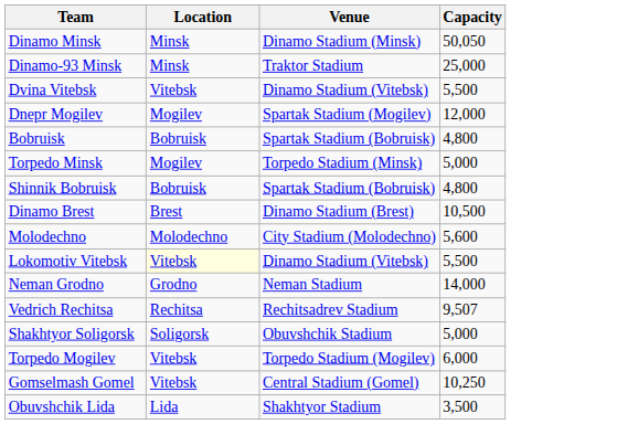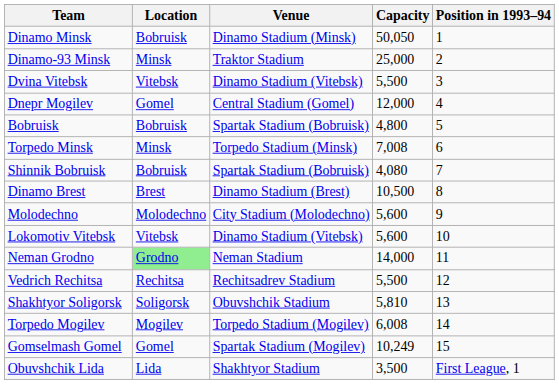+ column: Position in 1993–94 | 1 | 2 | 3 | 4 | 5 | 6 | 7 | 8 | 9 | 10 | 11 | 12 | 13 | 14 | 15 | First League, 1
Dinamo Minsk | Location: Minsk -> Bobruisk
Dnepr Mogilev | Location: Mogilev -> Gomel
Dnepr Mogilev | Venue: Spartak Stadium (Mogilev) -> Central Stadium (Gomel)
Torpedo Minsk | Location: Mogilev -> Minsk
Torpedo Minsk | Capacity: 5,000 -> 7,008
Shinnik Bobruisk | Capacity: 4,800 -> 4,080
Lokomotiv Vitebsk | Location: lightyellow background -> no background
Lokomotiv Vitebsk | Capacity: 5,500 -> 5,600
Neman Grodno | Location: no background -> lightgreen background
Vedrich Rechitsa | Capacity: 9,507 -> 5,500
Shakhtyor Soligorsk | Capacity: 5,000 -> 5,810
Torpedo Mogilev | Location: Vitebsk -> Mogilev
Torpedo Mogilev | Capacity: 6,000 -> 6,008
Gomselmash Gomel | Location: Vitebsk -> Gomel
Gomselmash Gomel | Venue: Central Stadium (Gomel) -> Spartak Stadium (Mogilev)
Gomselmash Gomel | Capacity: 10,250 -> 10,249
